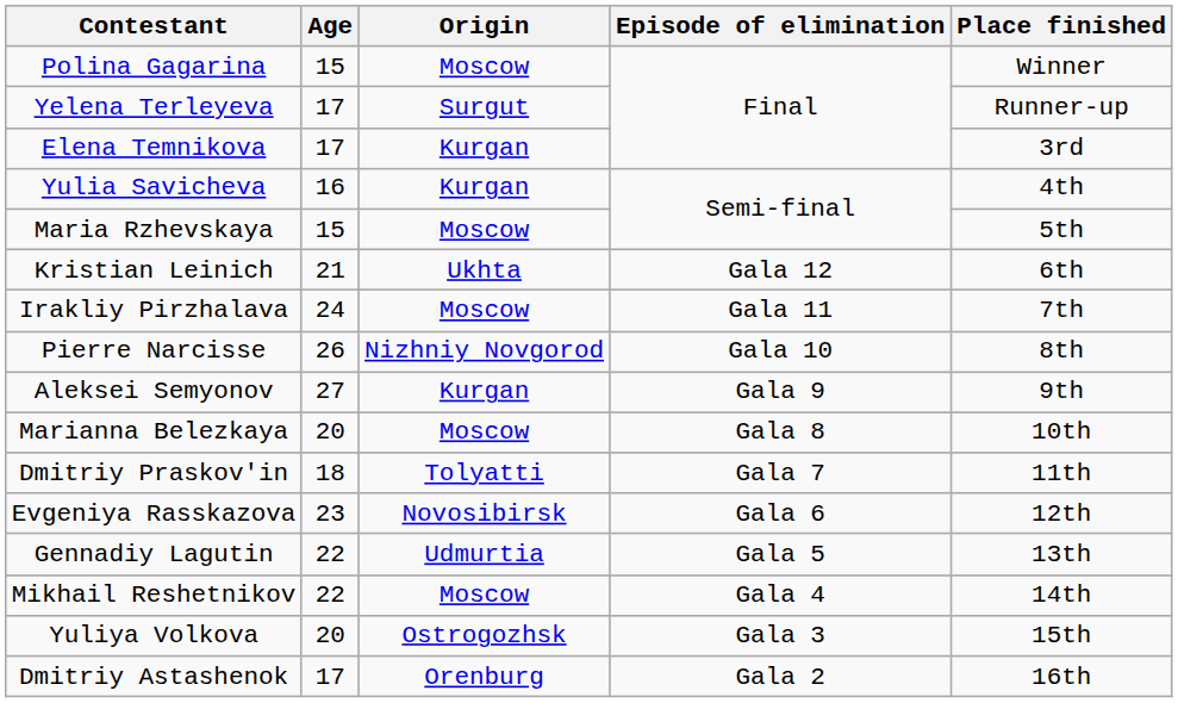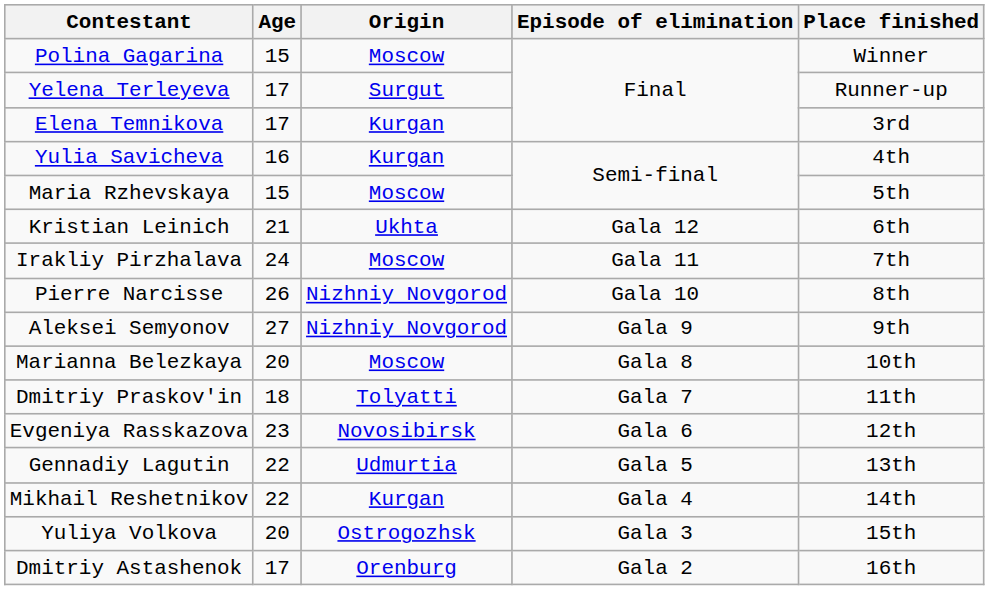Aleksei Semyonov | Origin: Kurgan -> Nizhniy Novgorod
Mikhail Reshetnikov | Origin: Moscow -> Kurgan
